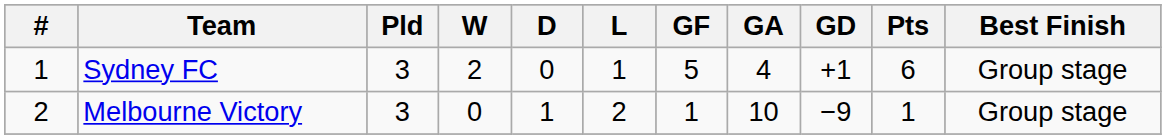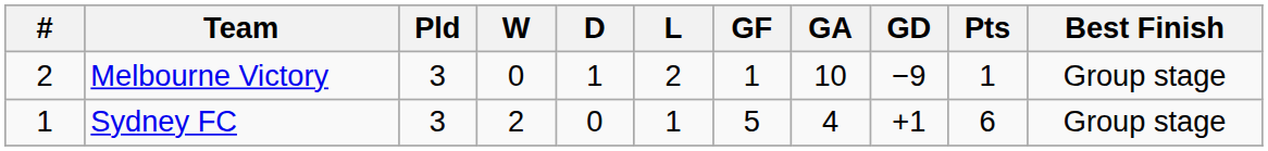rows swapped: Sydney FC <-> Melbourne Victory
